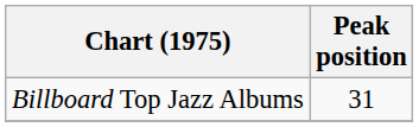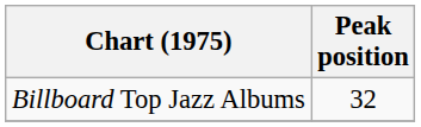Billboard Top Jazz Albums | Peak position: 31 -> 32
